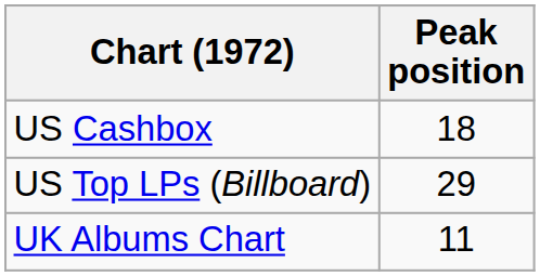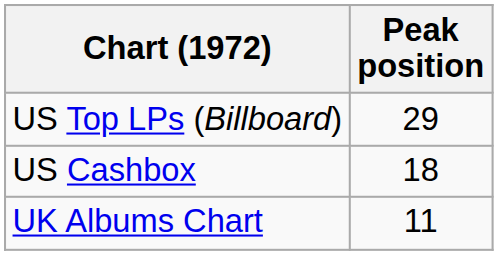rows swapped: US Top LPs (Billboard) <-> US Cashbox
